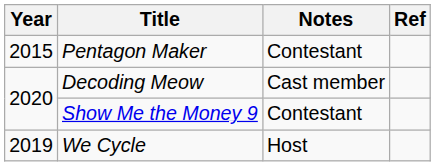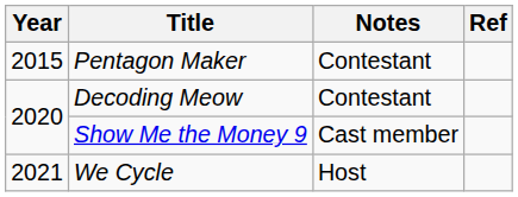Decoding Meow | Notes: Cast member -> Contestant
Show Me the Money 9 | Notes: Contestant -> Cast member
We Cycle | Year: 2019 -> 2021
